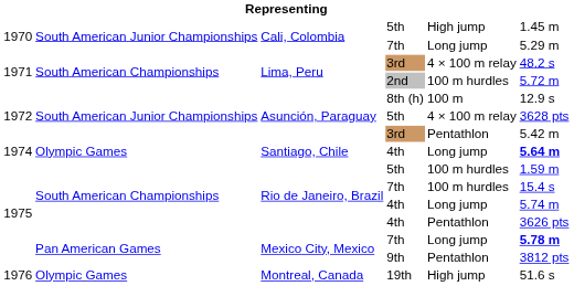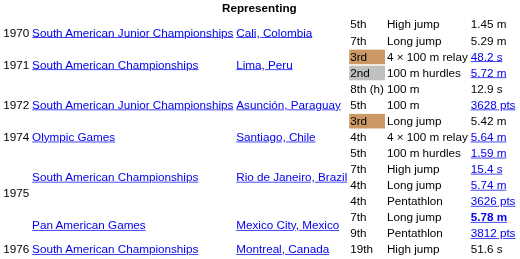Asunción, Paraguay / 5th | column 5: 4 × 100 m relay -> 100 m
Asunción, Paraguay / 3rd | column 5: Pentathlon -> Long jump
Santiago, Chile / 4th | column 5: Long jump -> 4 × 100 m relay
Santiago, Chile / 4th | column 6: bold -> normal
Rio de Janeiro, Brazil / 7th | column 5: 100 m hurdles -> High jump
19th | column 2: Olympic Games -> South American Championships
